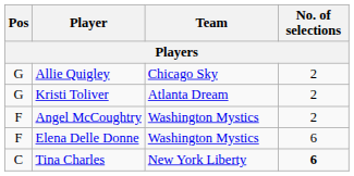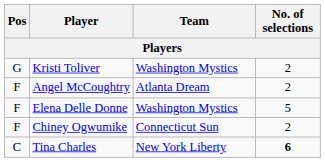- row: G | Allie Quigley | Chicago Sky | 2
Kristi Toliver | Team: Atlanta Dream -> Washington Mystics
Angel McCoughtry | Team: Washington Mystics -> Atlanta Dream
Elena Delle Donne | No. of selections: 6 -> 5
+ row: F | Chiney Ogwumike | Connecticut Sun | 2
